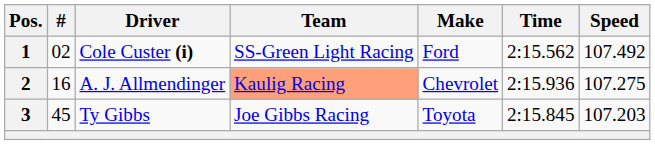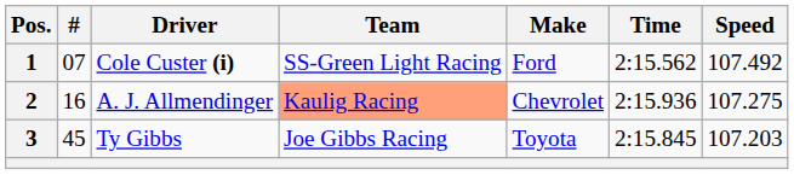1 | #: 02 -> 07
